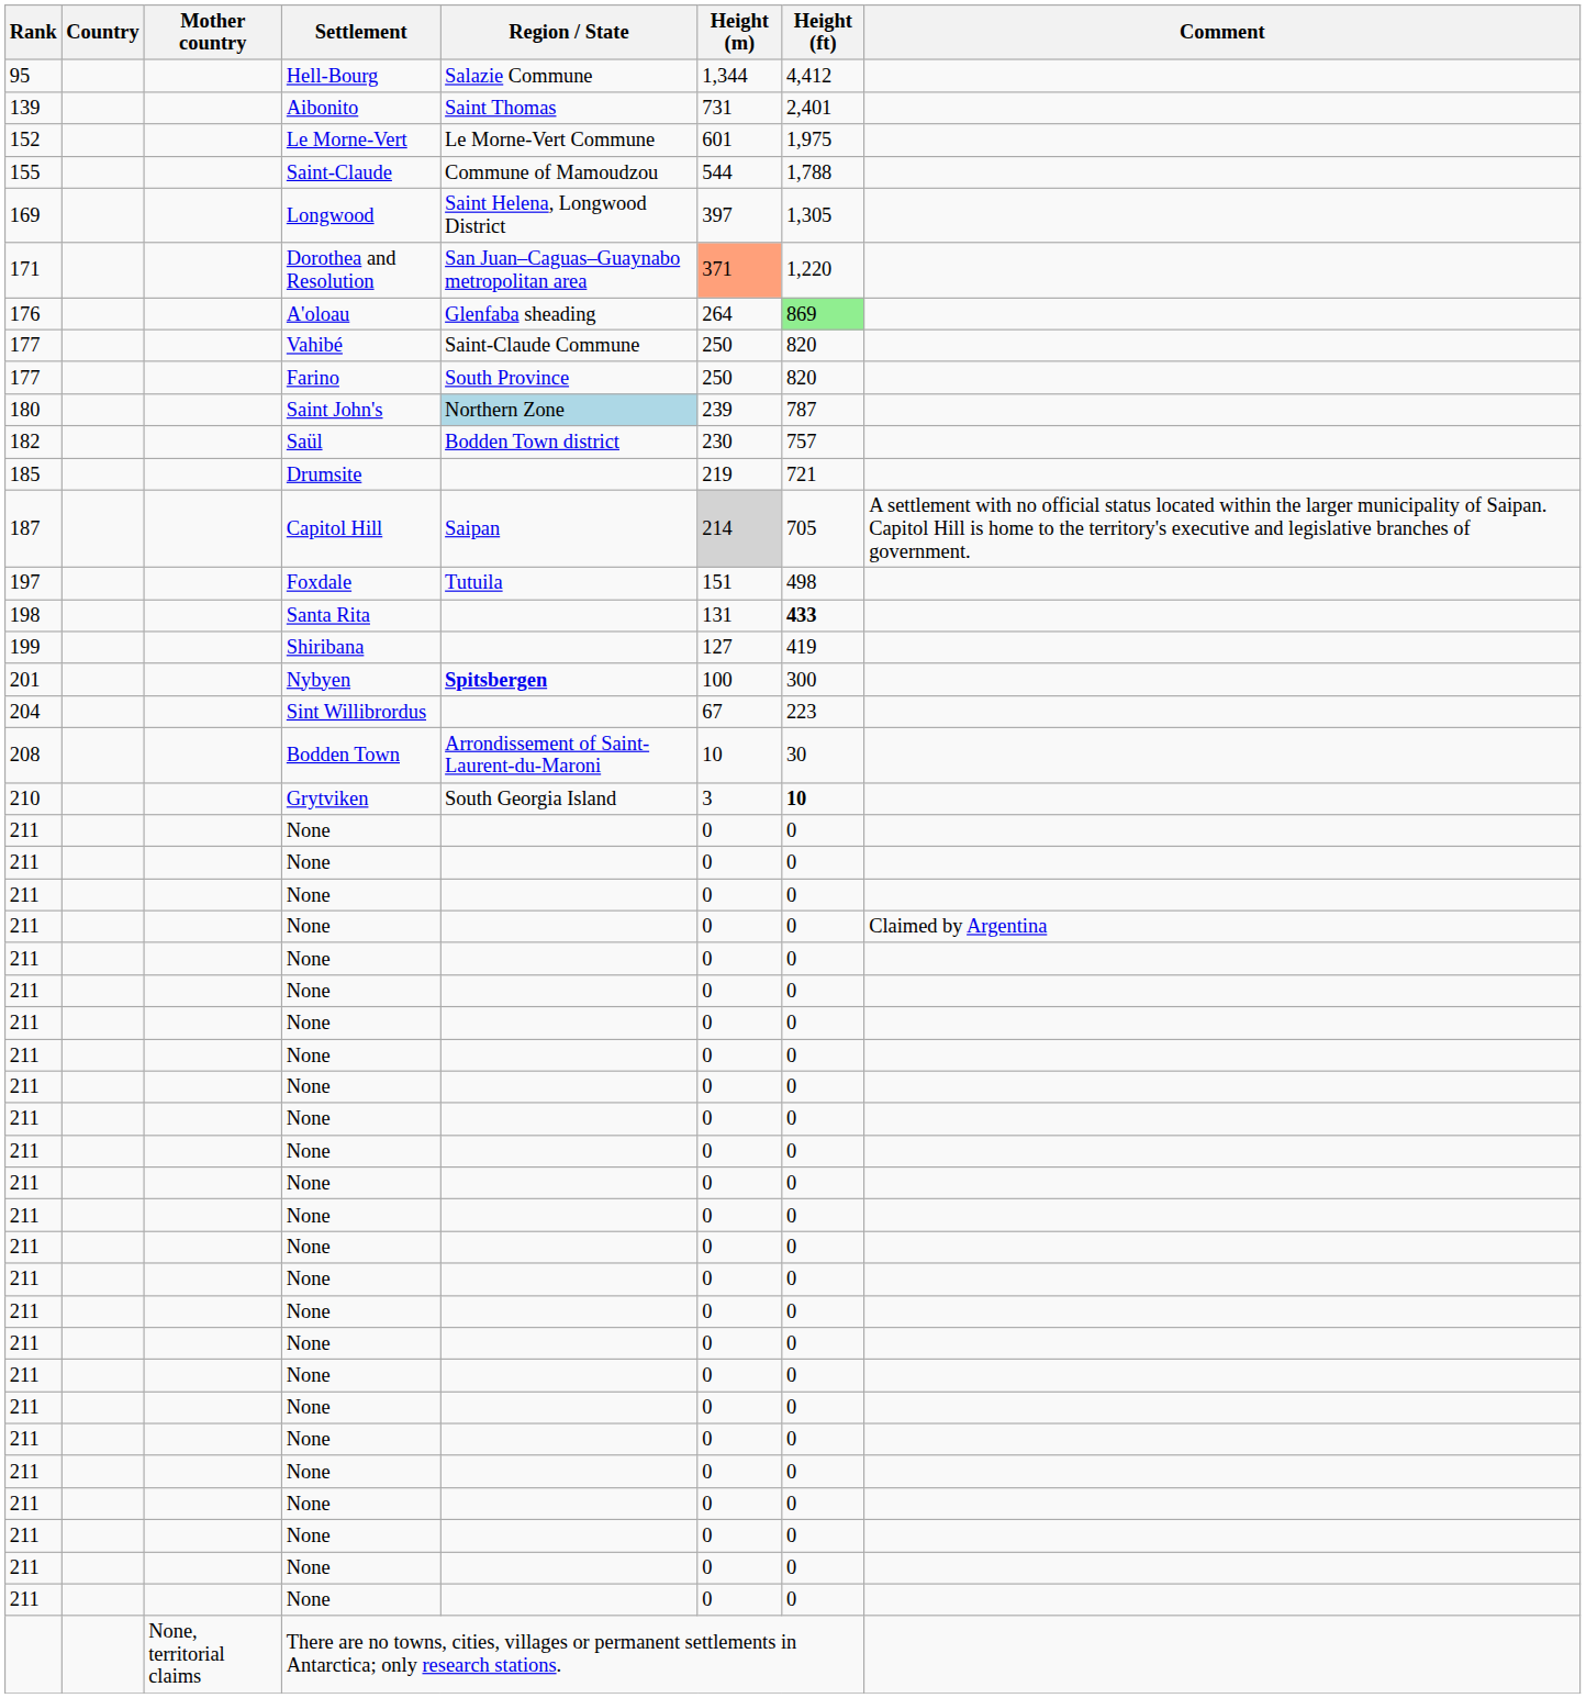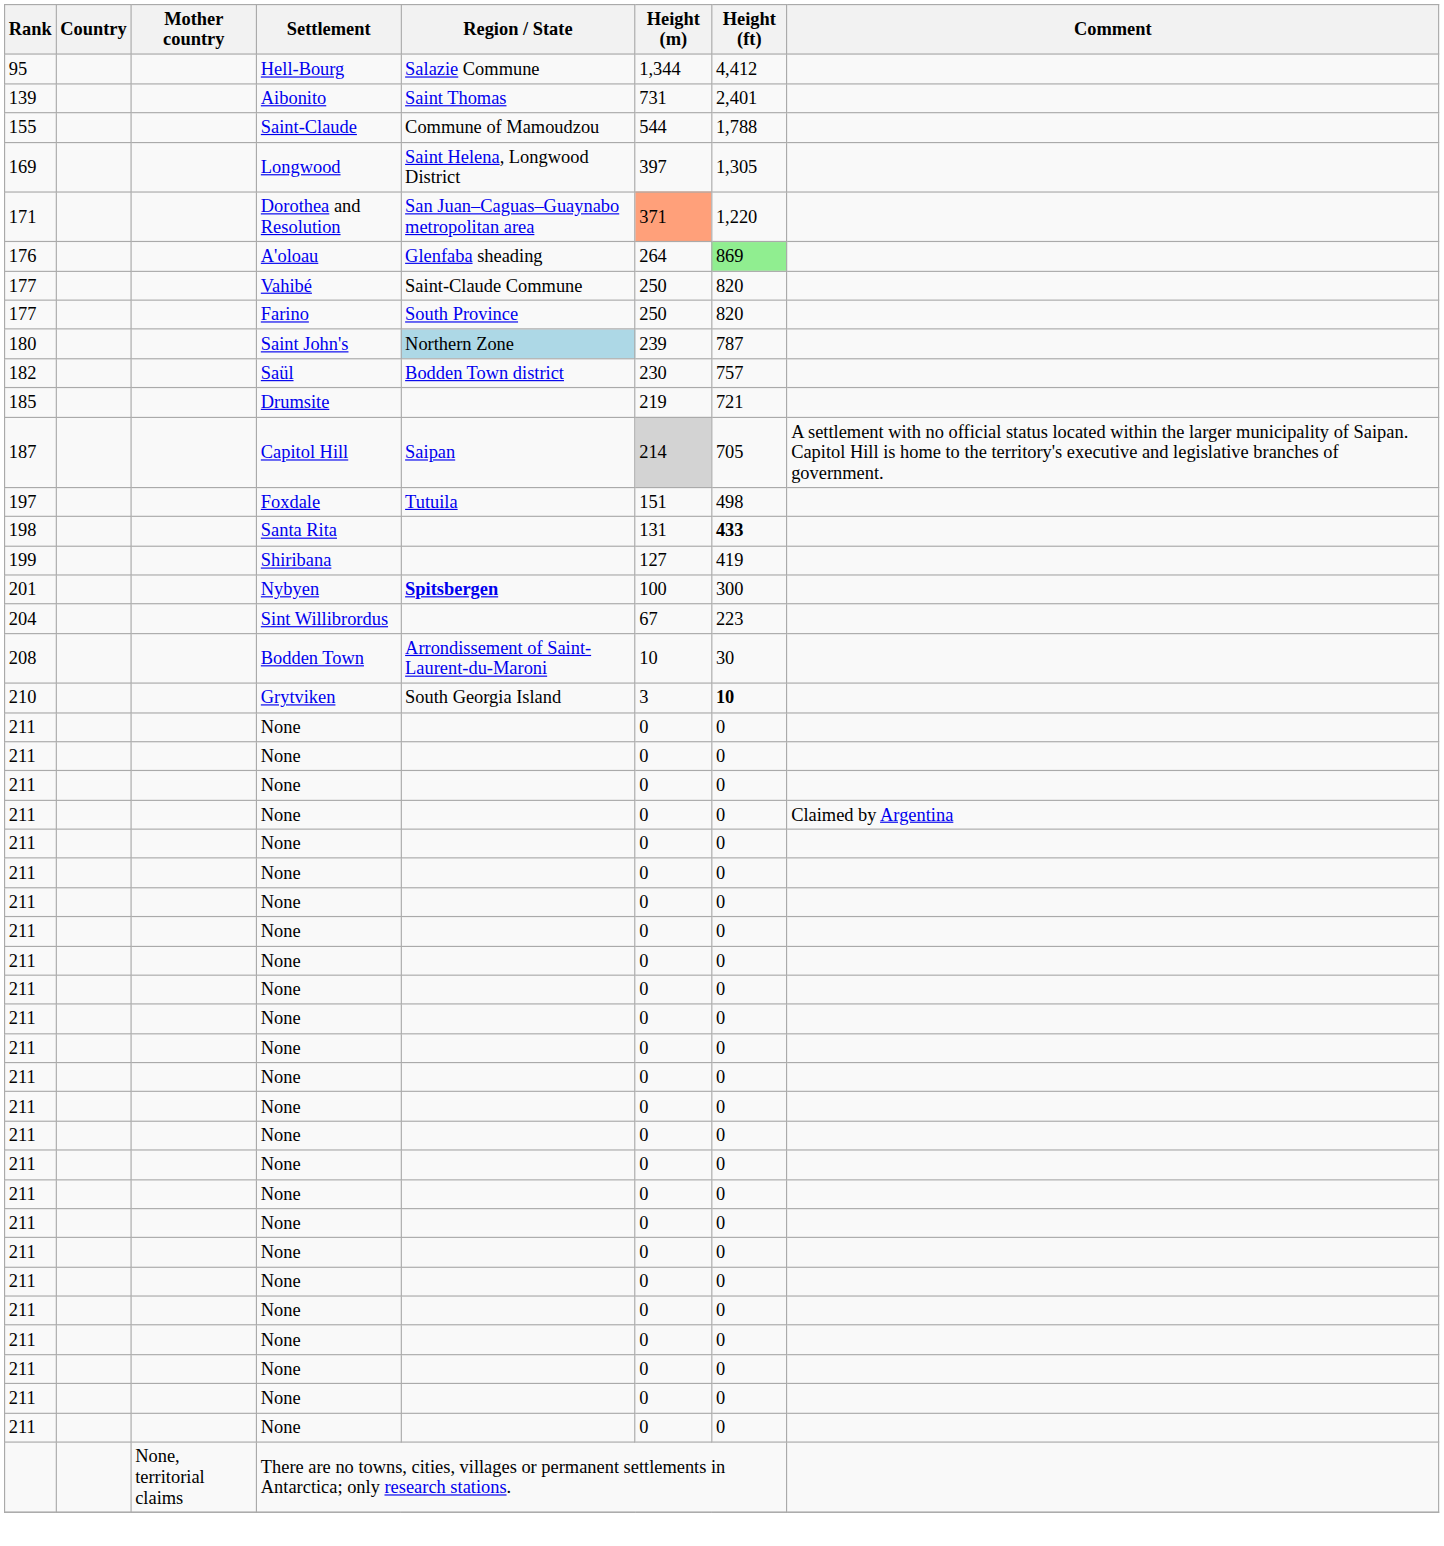- row: 152 | Le Morne-Vert | Le Morne-Vert Commune | 601 | 1,975
